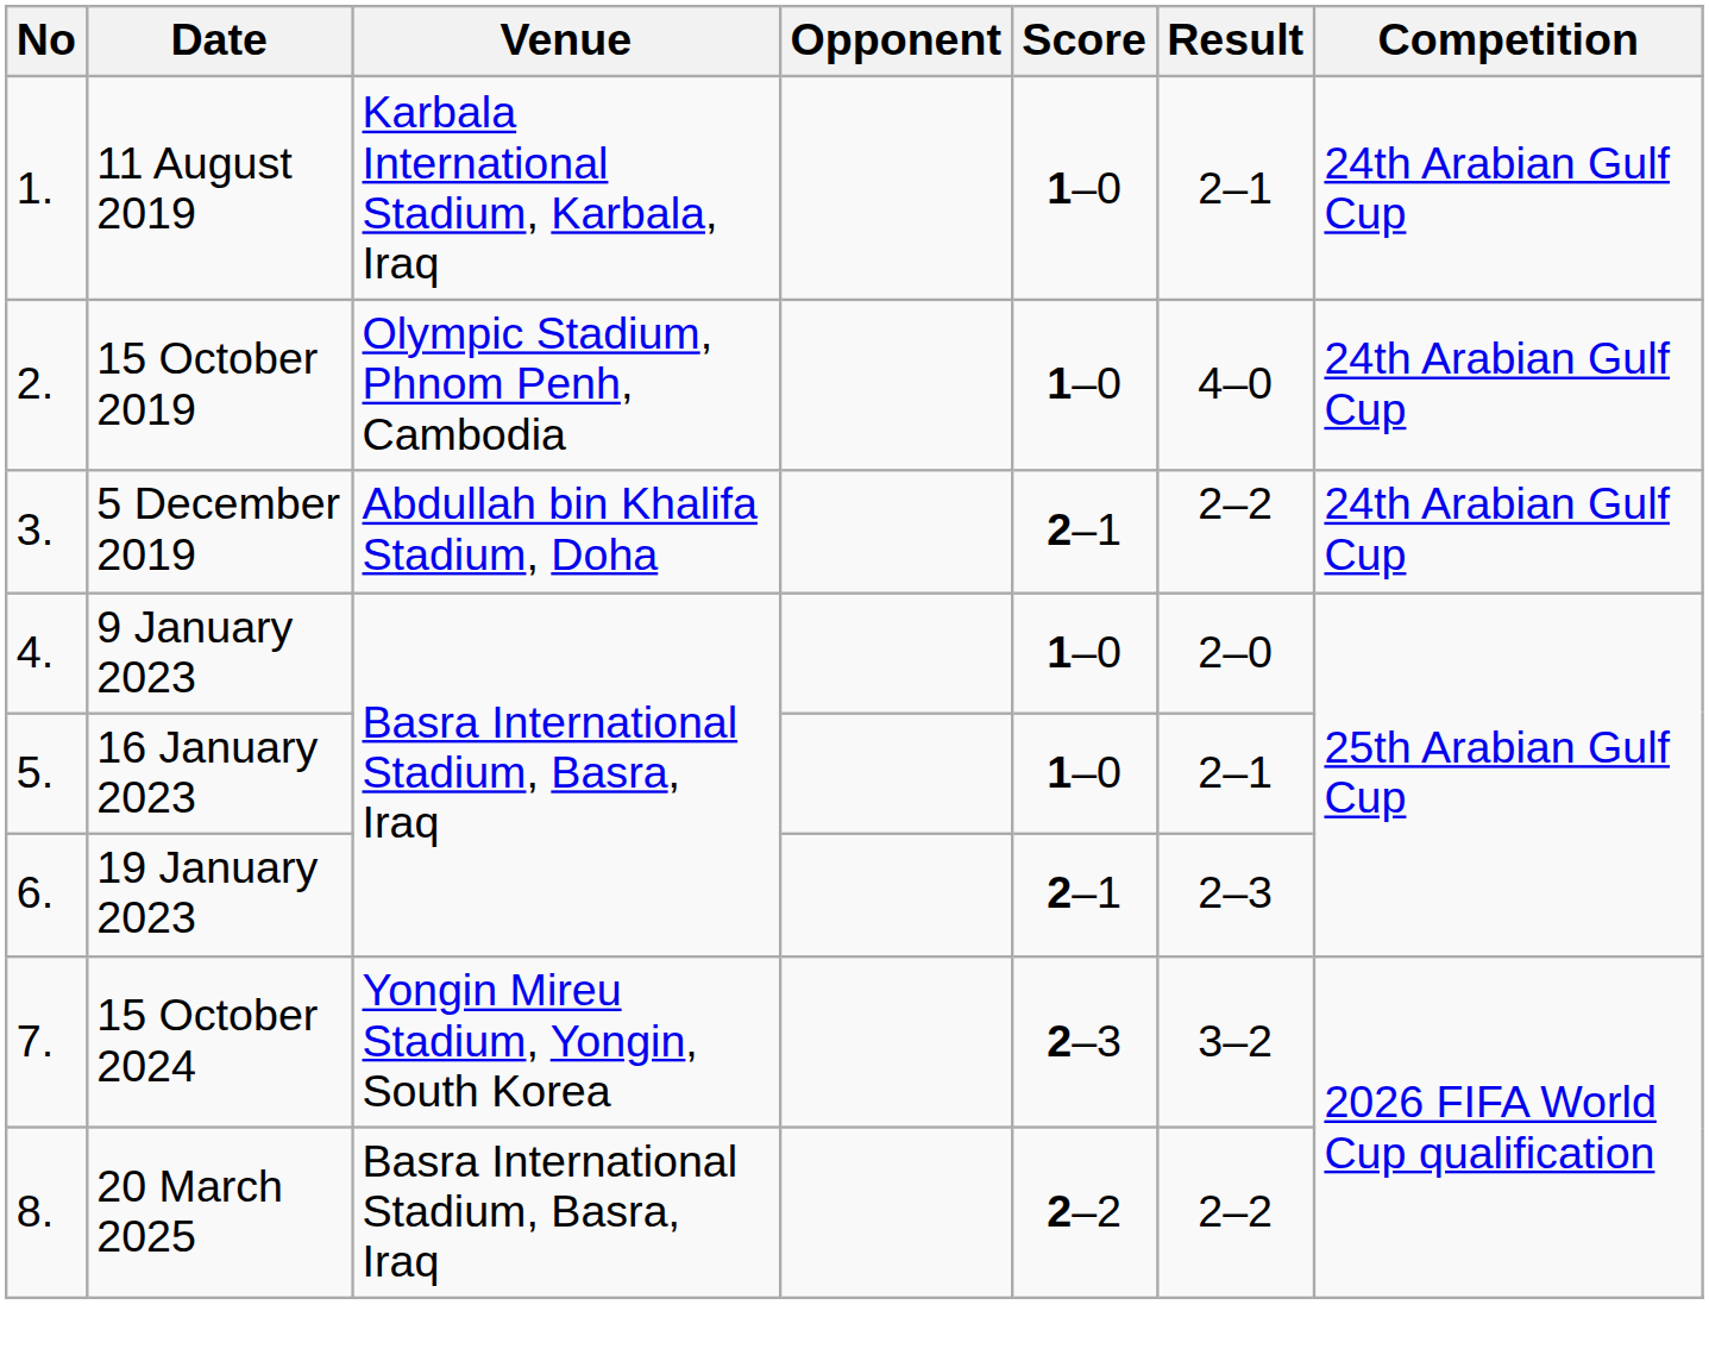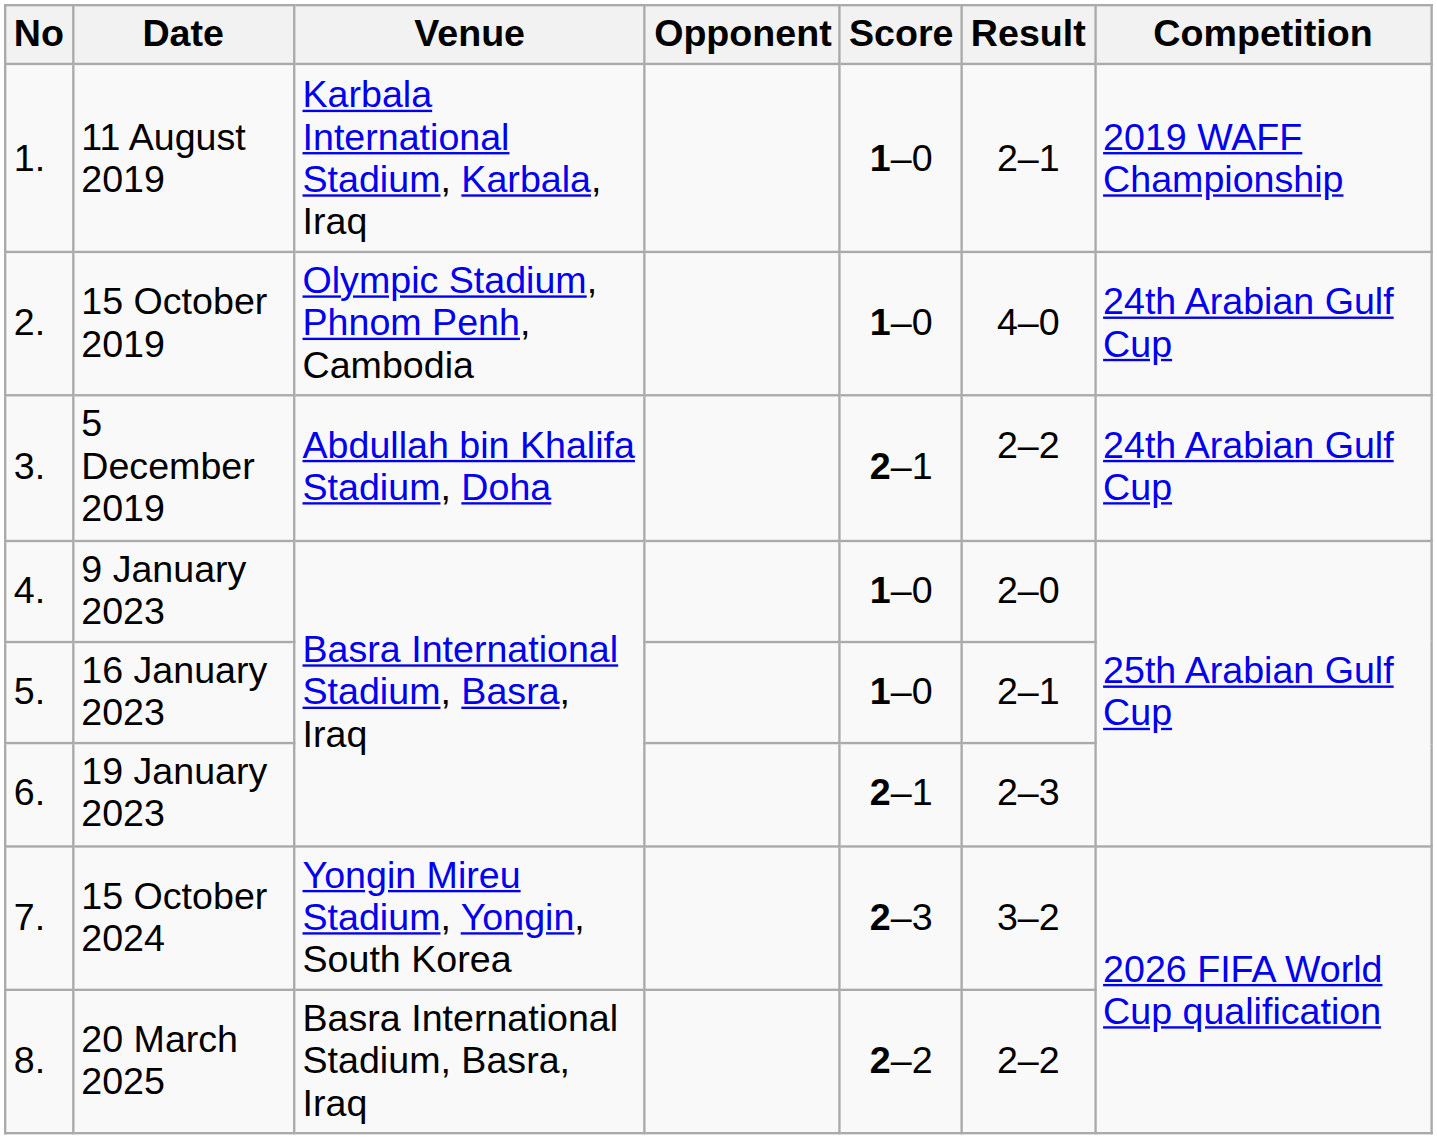11 August 2019 | Competition: 24th Arabian Gulf Cup -> 2019 WAFF Championship
